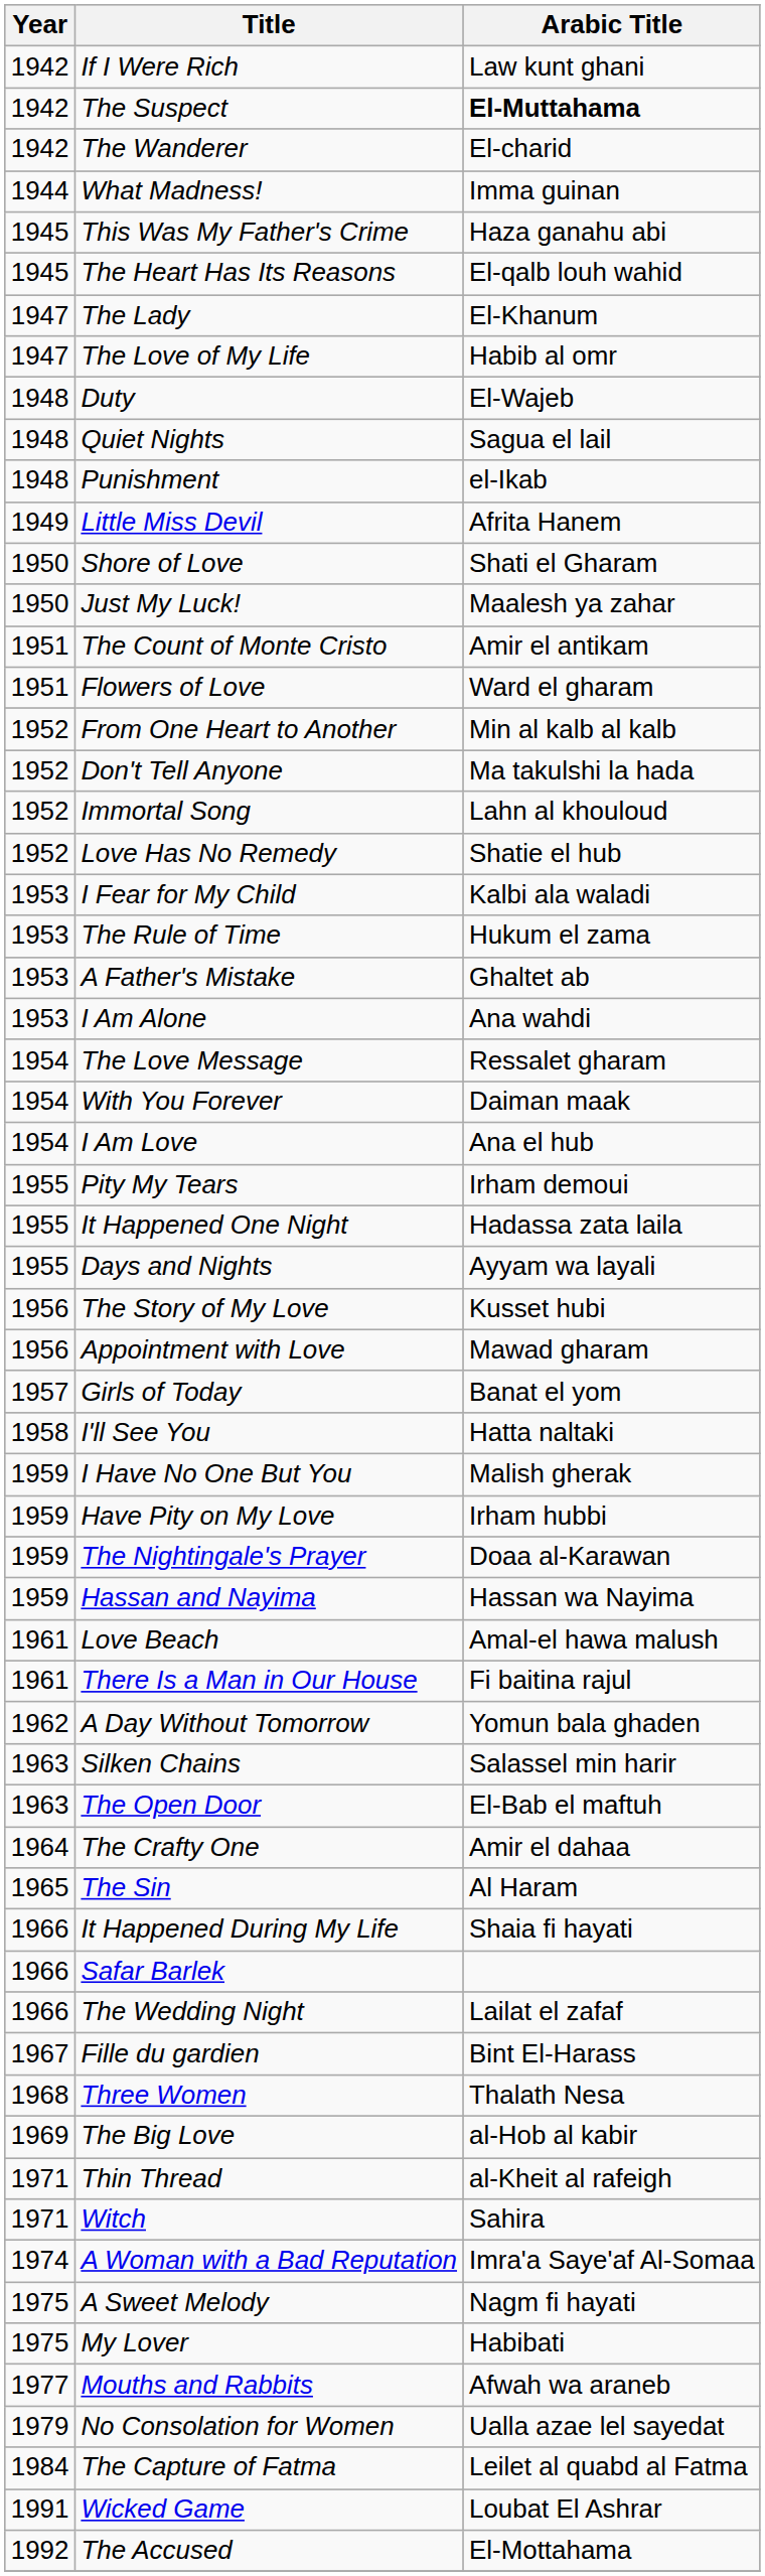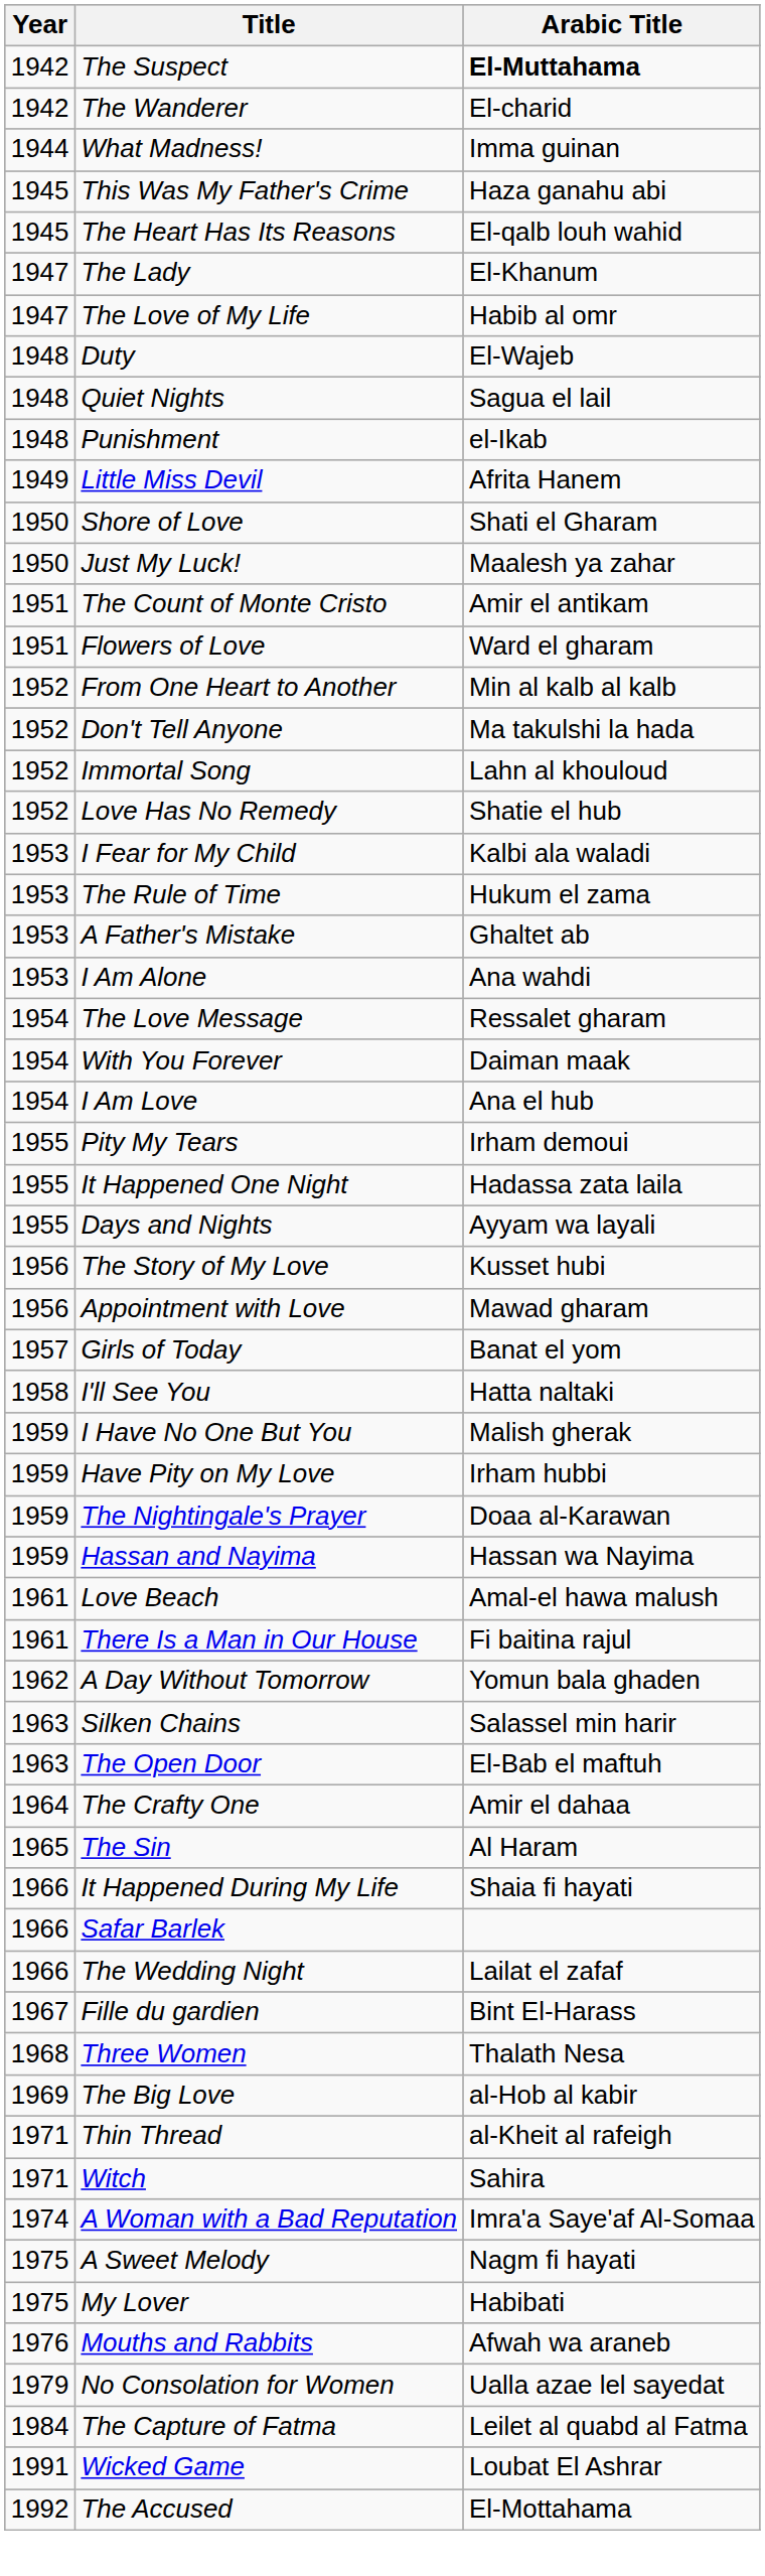- row: 1942 | If I Were Rich | Law kunt ghani
Mouths and Rabbits | Year: 1977 -> 1976
